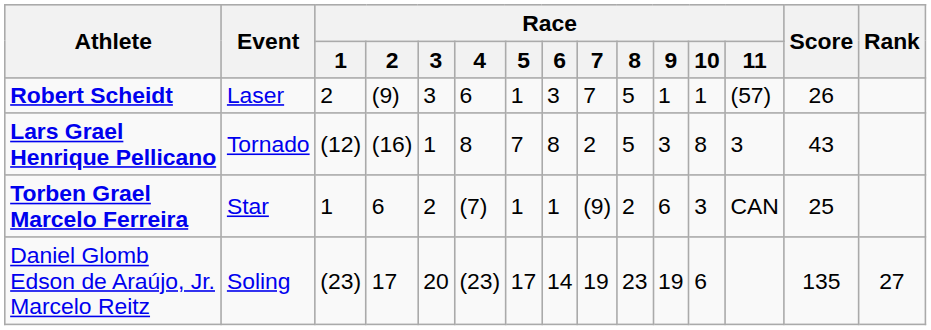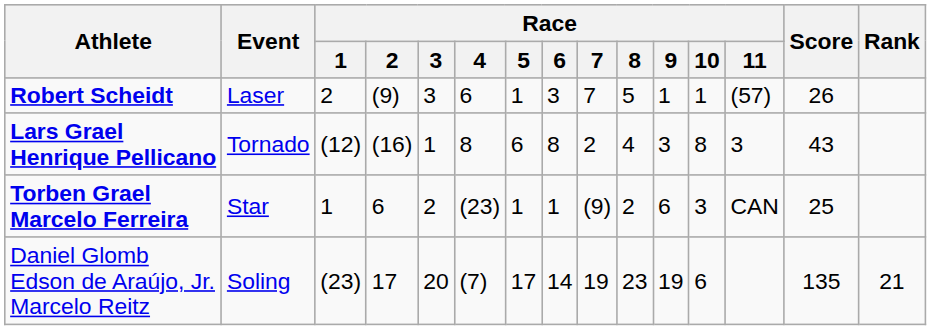Lars Grael Henrique Pellicano | Race / 5: 7 -> 6
Lars Grael Henrique Pellicano | Race / 8: 5 -> 4
Torben Grael Marcelo Ferreira | Race / 4: (7) -> (23)
Daniel Glomb Edson de Araújo, Jr. Marcelo Reitz | Race / 4: (23) -> (7)
Daniel Glomb Edson de Araújo, Jr. Marcelo Reitz | Rank: 27 -> 21
